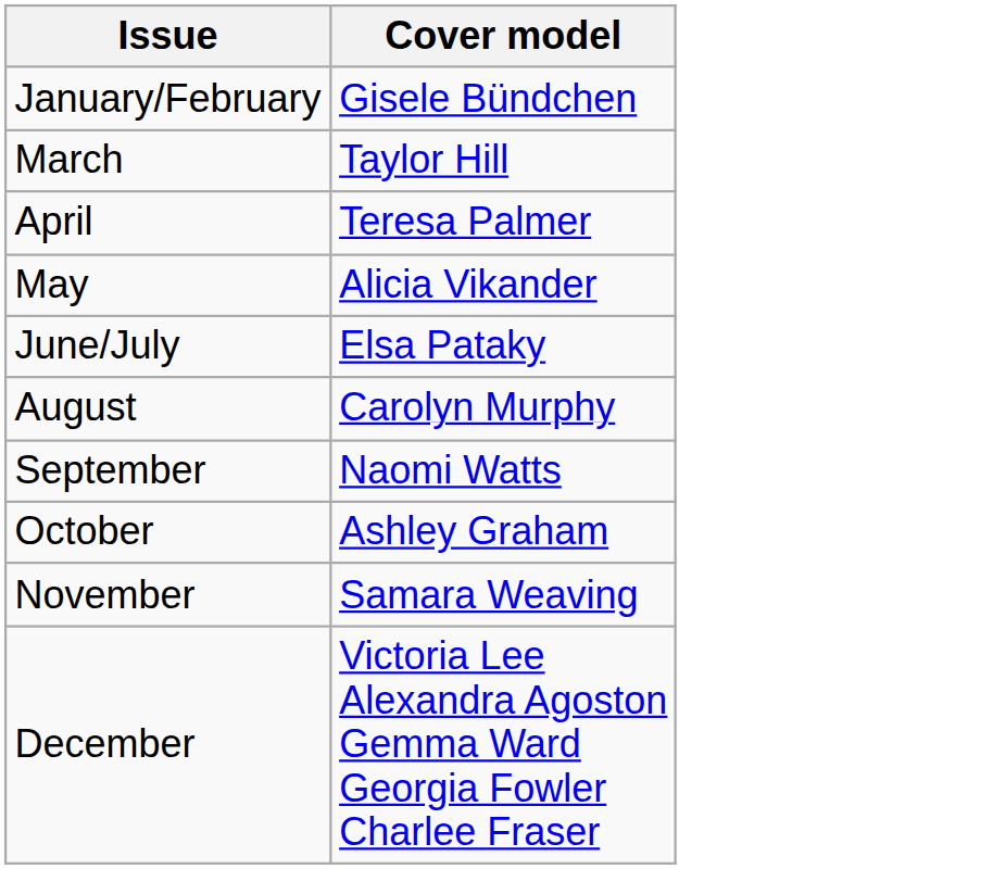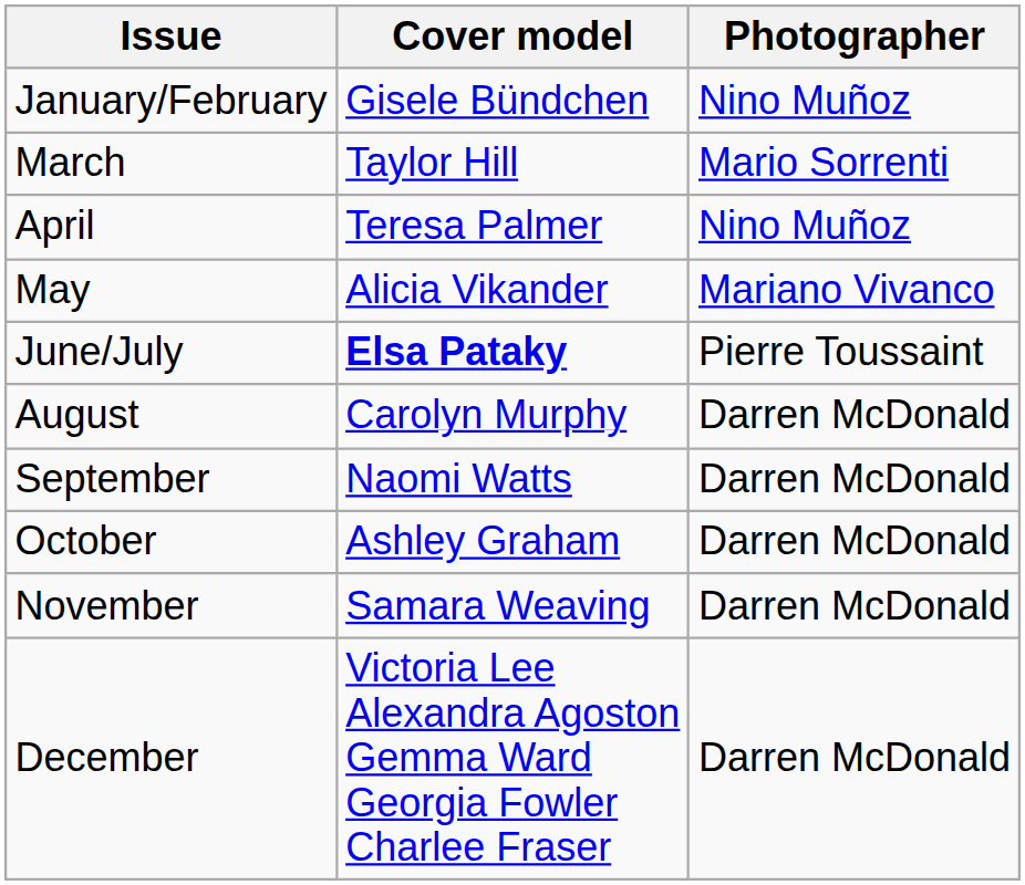+ column: Photographer | Nino Muñoz | Mario Sorrenti | Nino Muñoz | Mariano Vivanco | Pierre Toussaint | Darren McDonald | Darren McDonald | Darren McDonald | Darren McDonald | Darren McDonald
June/July | Cover model: normal -> bold
